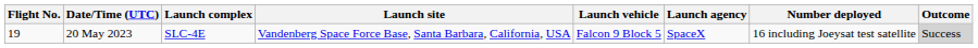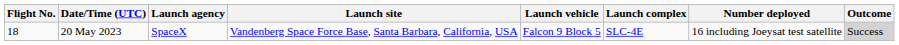columns swapped: Launch complex <-> Launch agency
20 May 2023 | Flight No.: 19 -> 18
